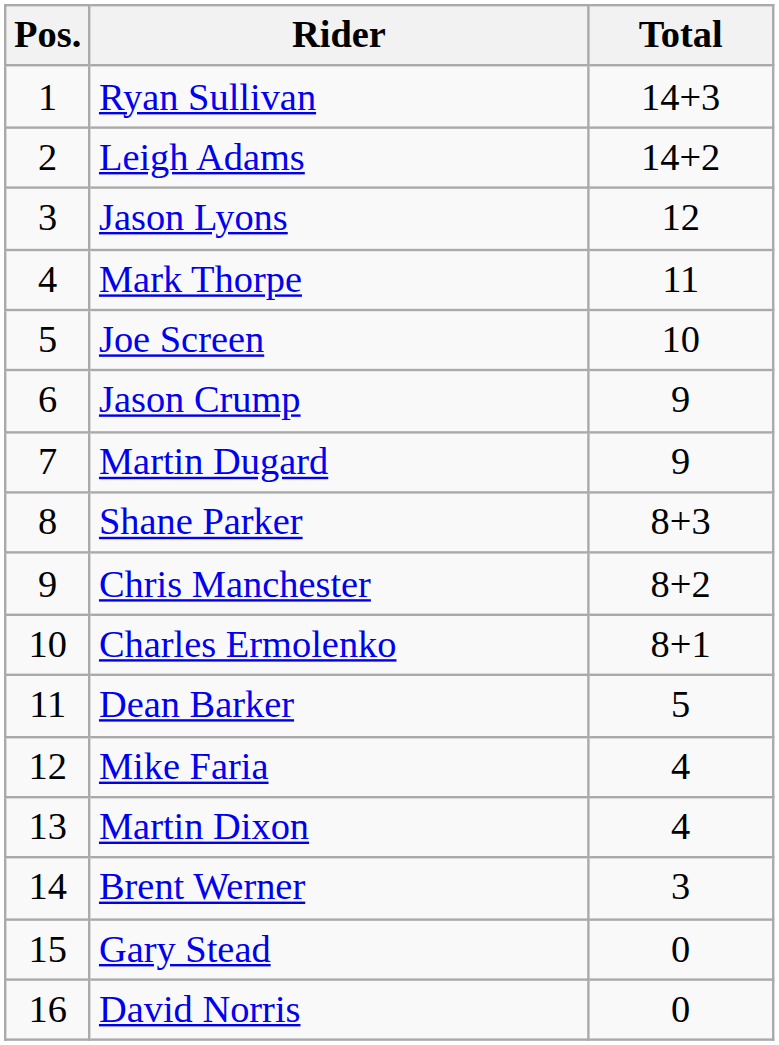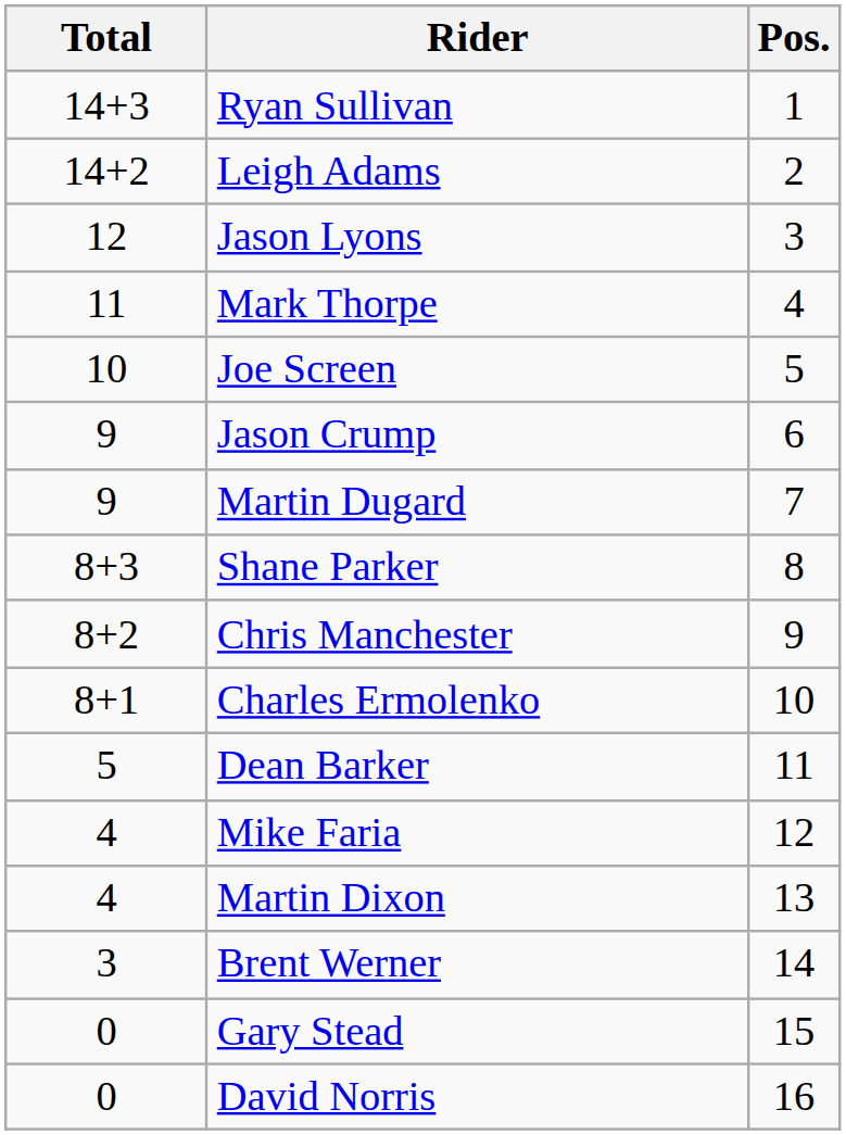columns swapped: Pos. <-> Total
